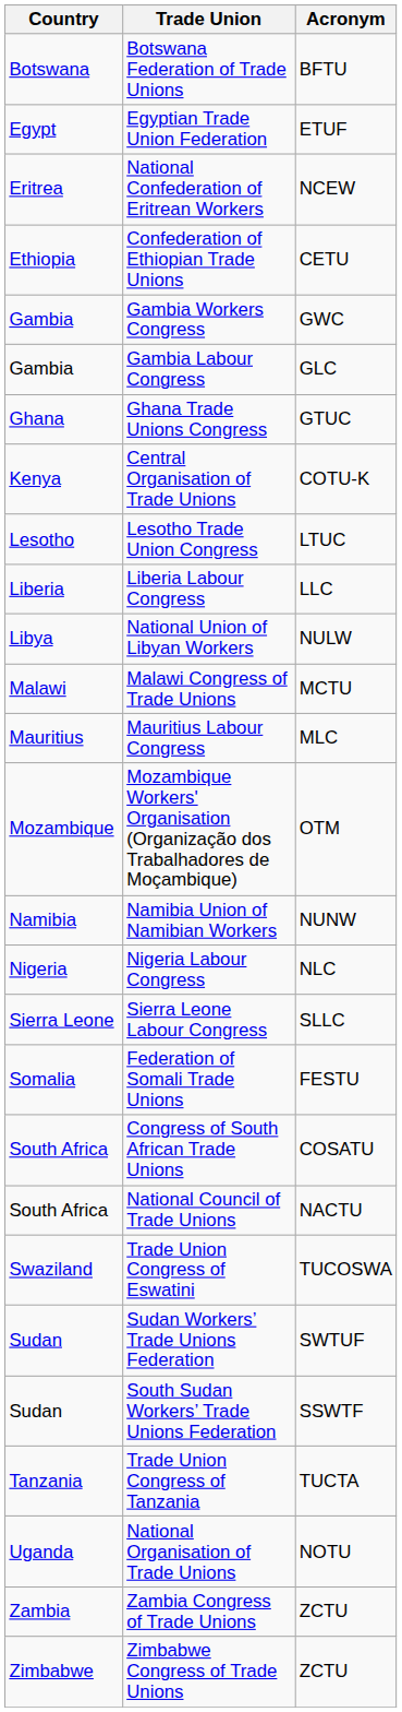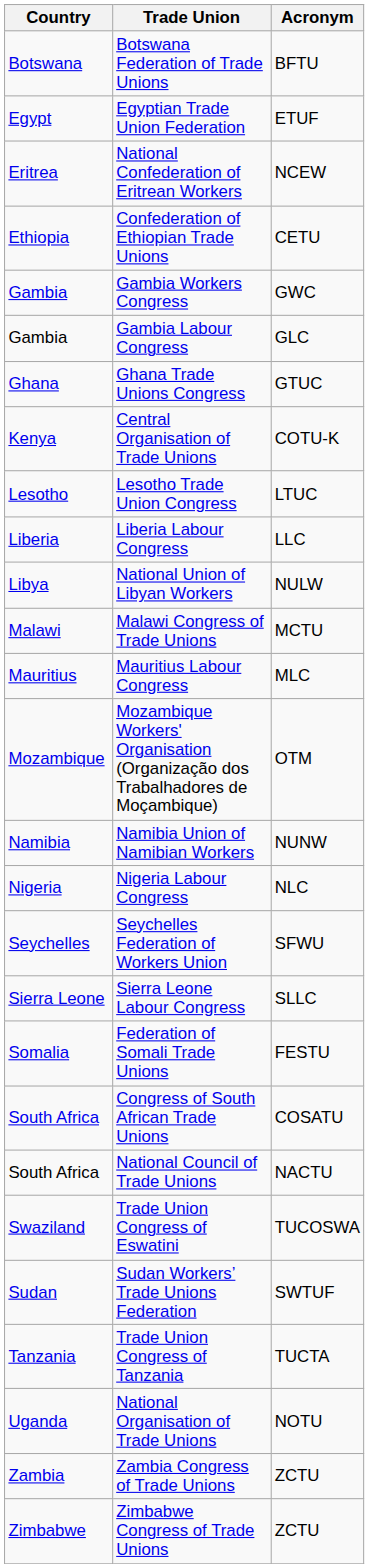+ row: Seychelles | Seychelles Federation of Workers Union | SFWU
- row: Sudan | South Sudan Workers’ Trade Unions Federation | SSWTF
